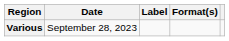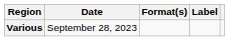columns swapped: Format(s) <-> Label
